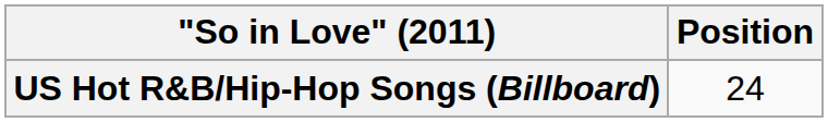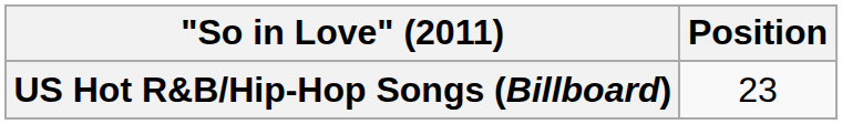US Hot R&B/Hip-Hop Songs (Billboard) | Position: 24 -> 23
